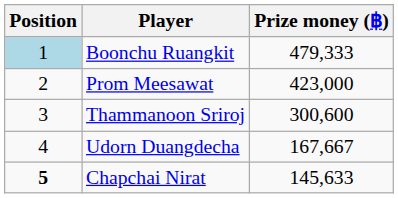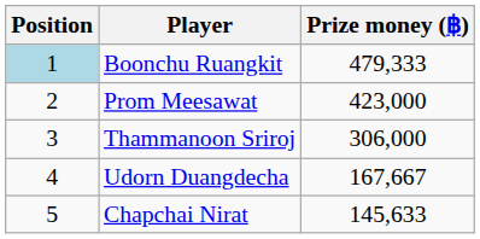Thammanoon Sriroj | Prize money (฿): 300,600 -> 306,000
Chapchai Nirat | Position: bold -> normal
